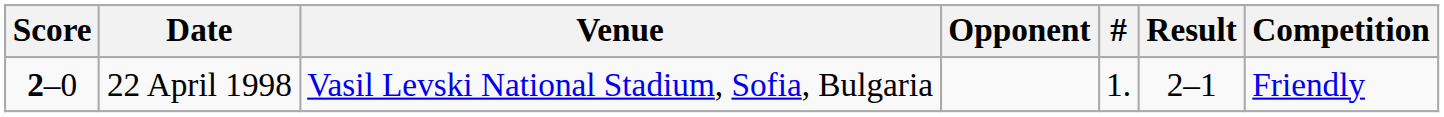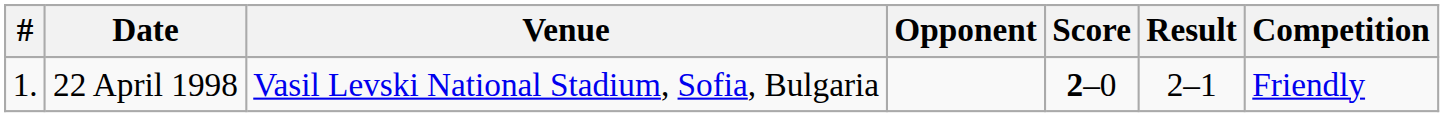columns swapped: # <-> Score
